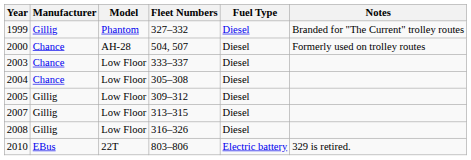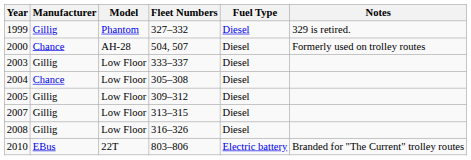1999 | Notes: Branded for "The Current" trolley routes -> 329 is retired.
2003 | Manufacturer: Chance -> Gillig
2010 | Notes: 329 is retired. -> Branded for "The Current" trolley routes
